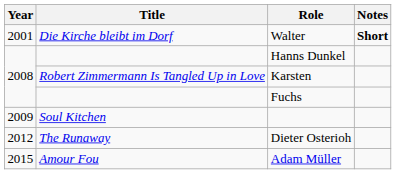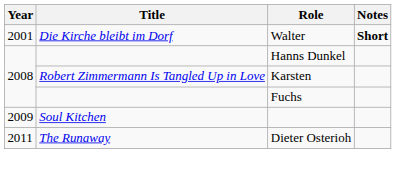Dieter Osterioh | Year: 2012 -> 2011
- row: 2015 | Amour Fou | Adam Müller
